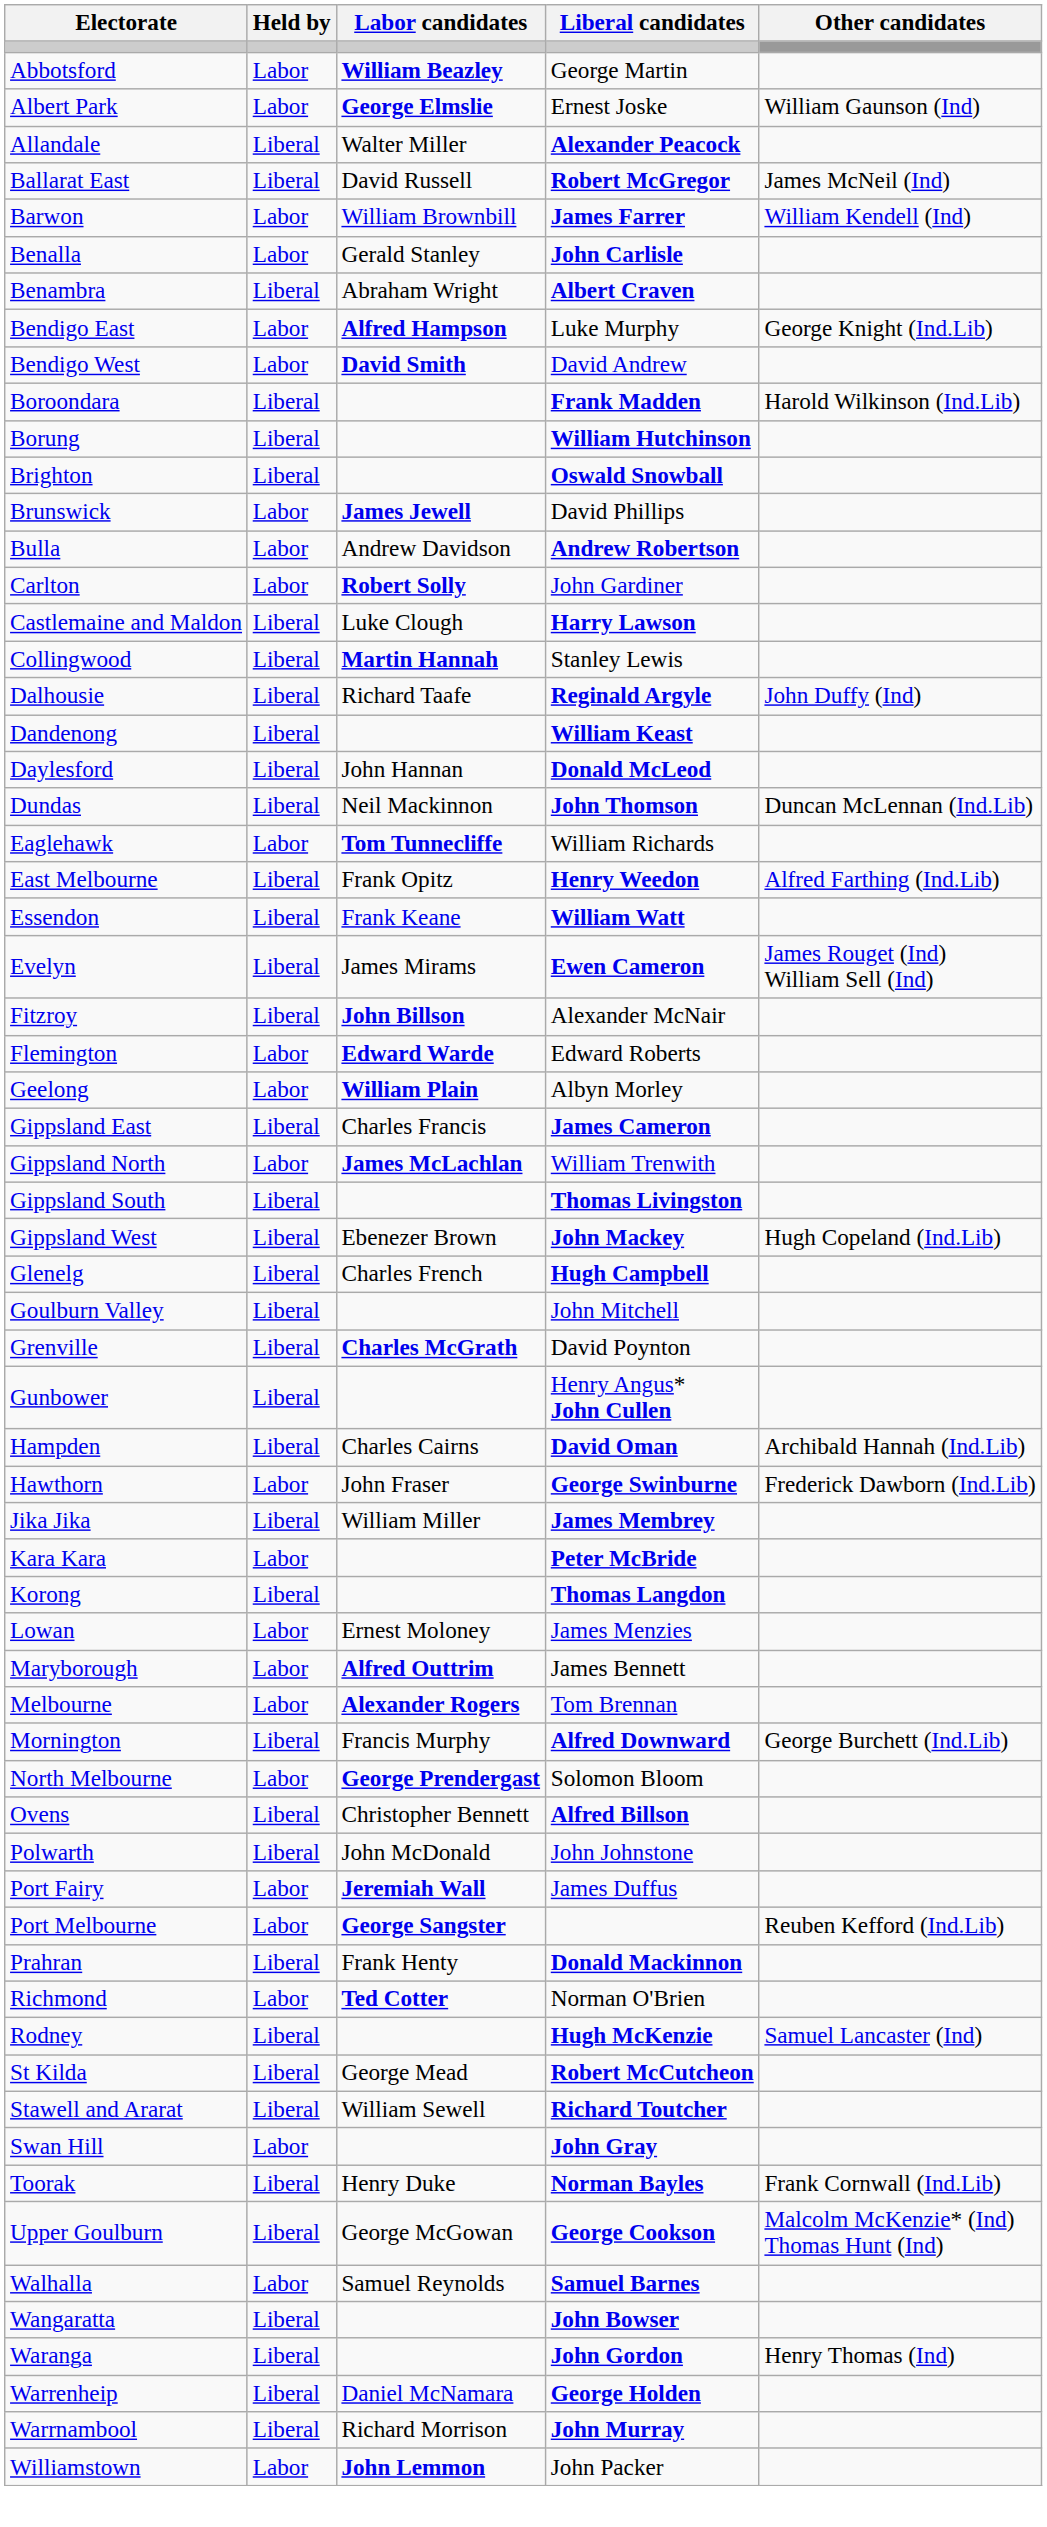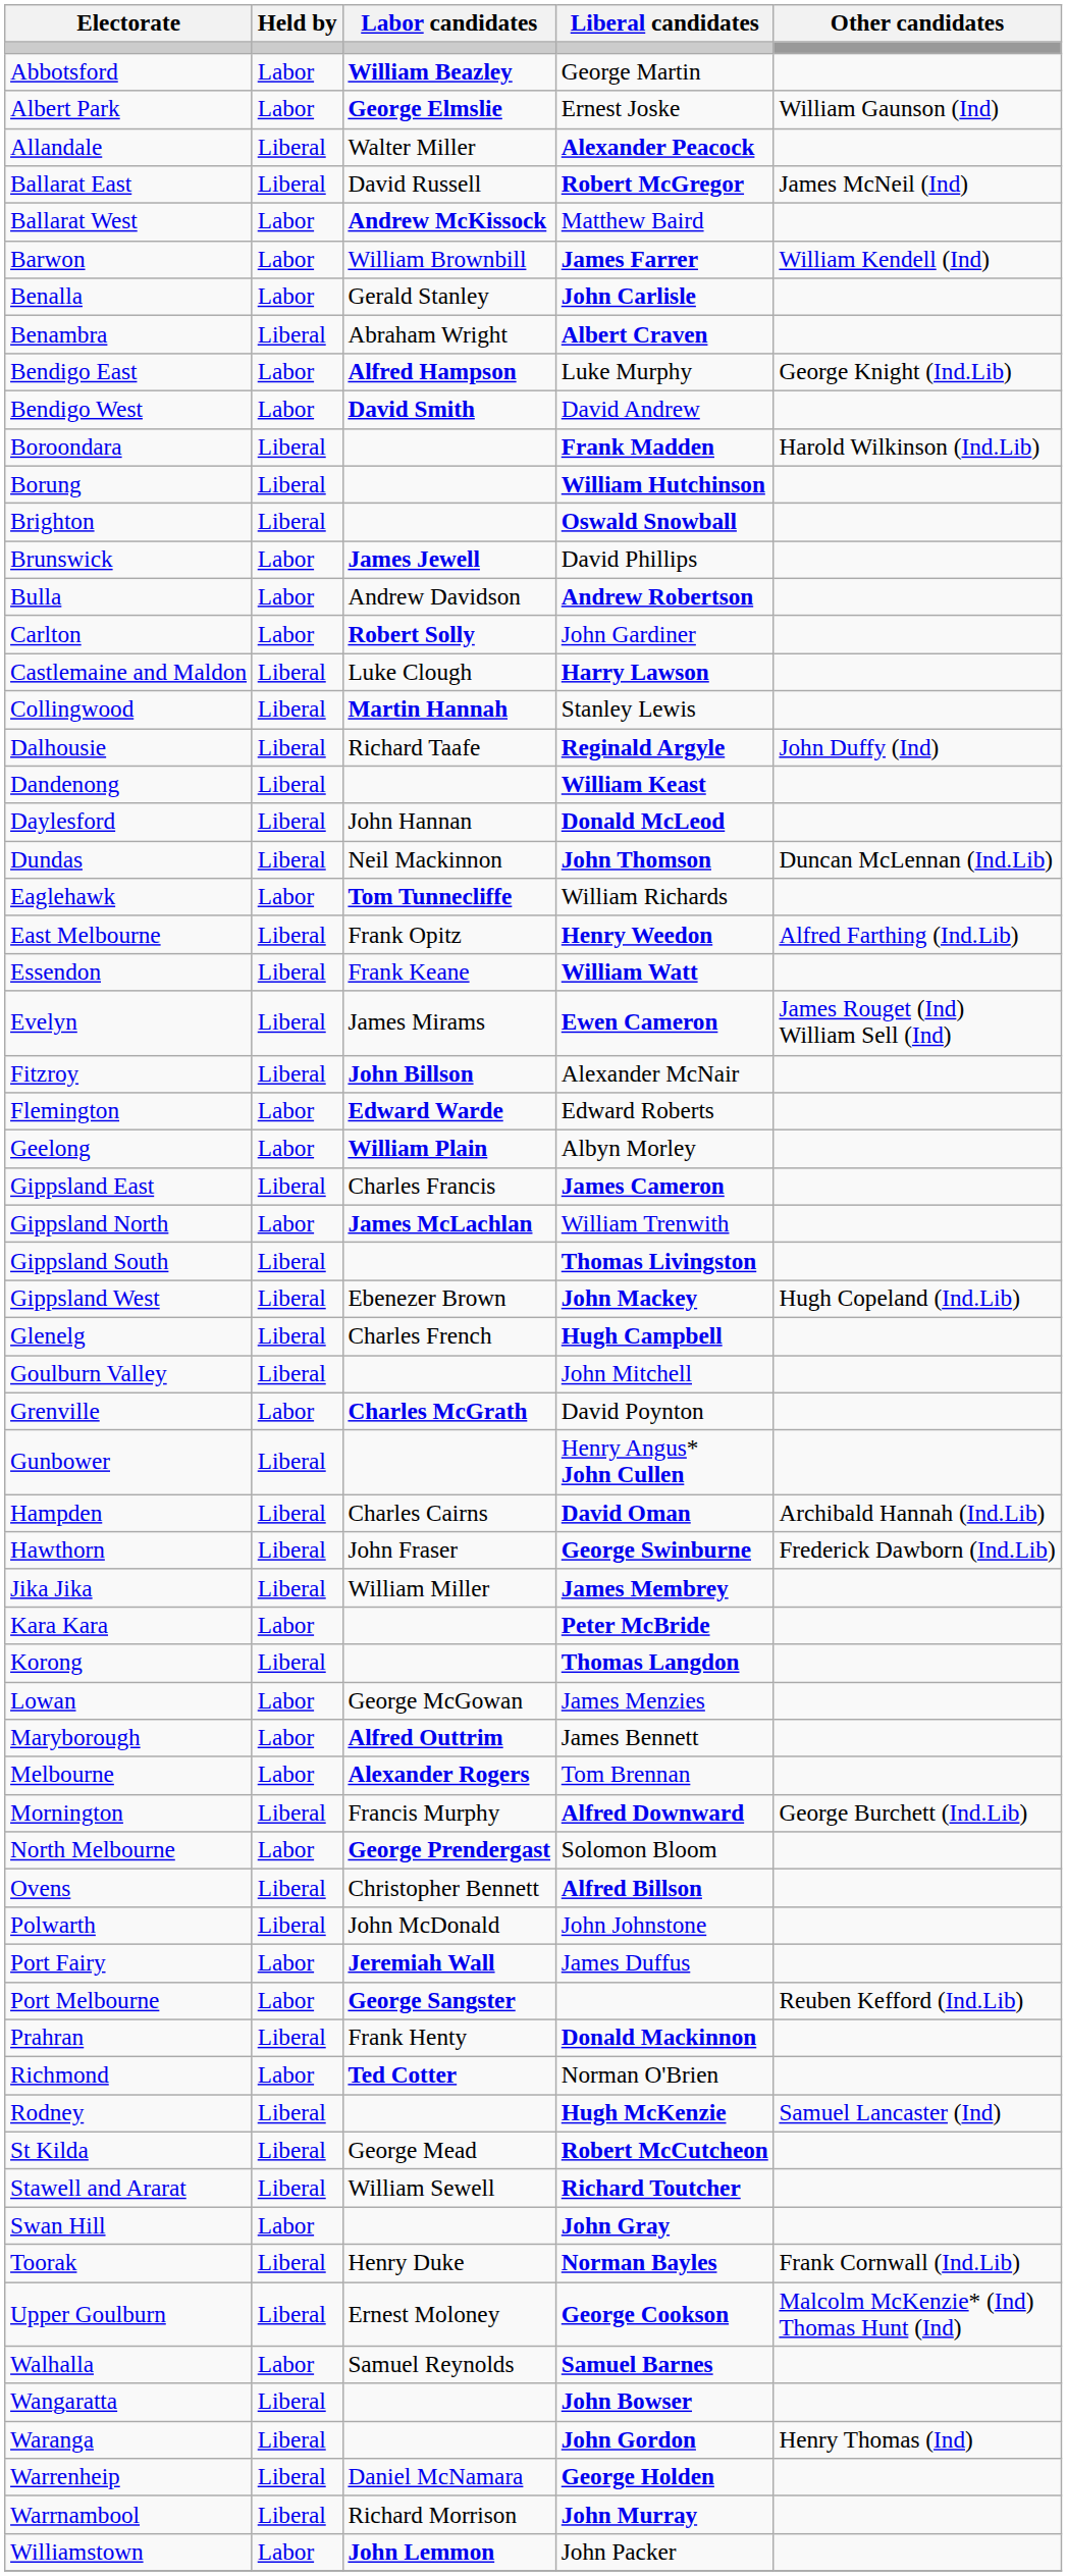+ row: Ballarat West | Labor | Andrew McKissock | Matthew Baird
Grenville | Held by: Liberal -> Labor
Hawthorn | Held by: Labor -> Liberal
Lowan | Labor candidates: Ernest Moloney -> George McGowan
Upper Goulburn | Labor candidates: George McGowan -> Ernest Moloney
